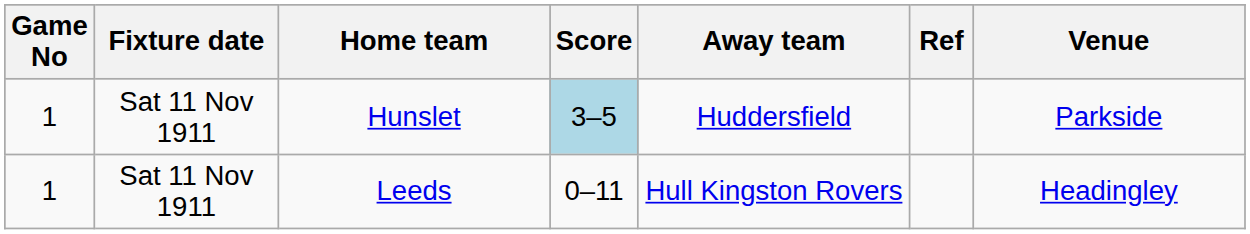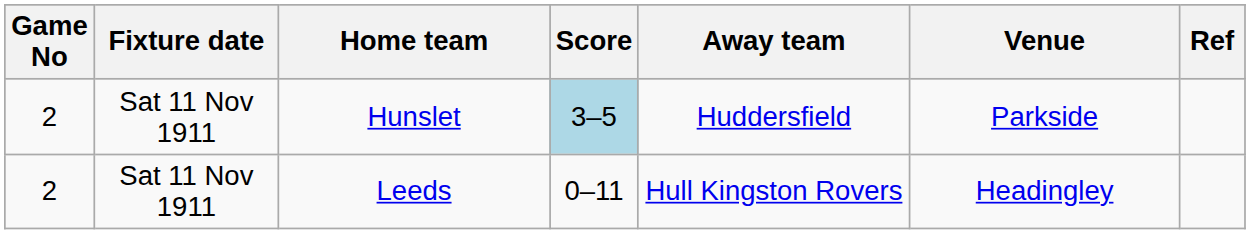columns swapped: Venue <-> Ref
Hunslet | Game No: 1 -> 2
Leeds | Game No: 1 -> 2
